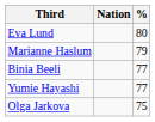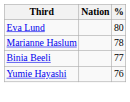Marianne Haslum | %: 79 -> 78
Yumie Hayashi | %: 77 -> 76
- row: Olga Jarkova | 75
